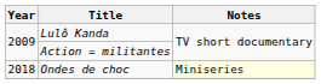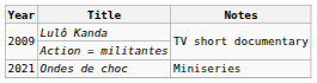Ondes de choc | Year: 2018 -> 2021
Ondes de choc | Notes: lightyellow background -> no background
